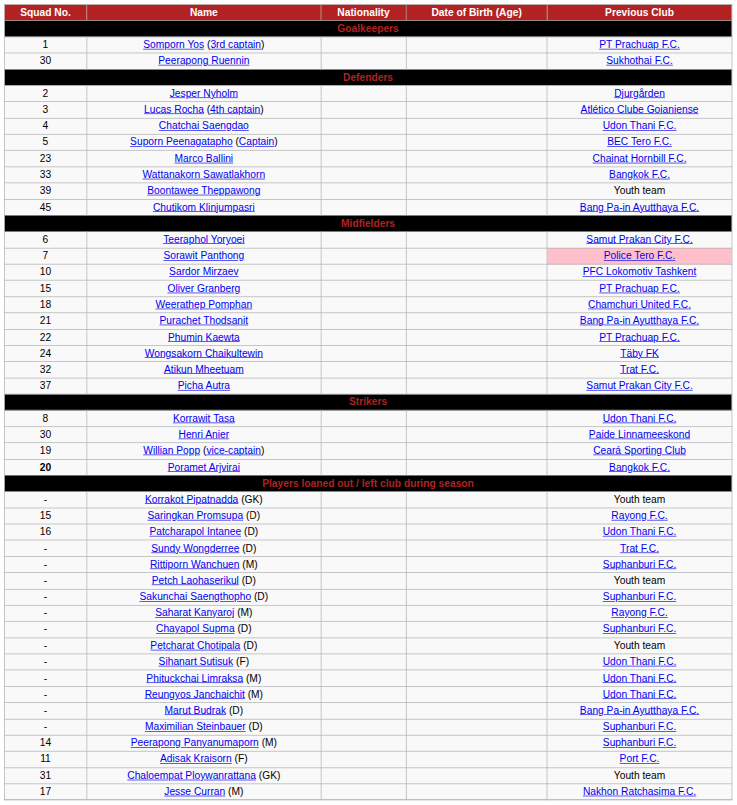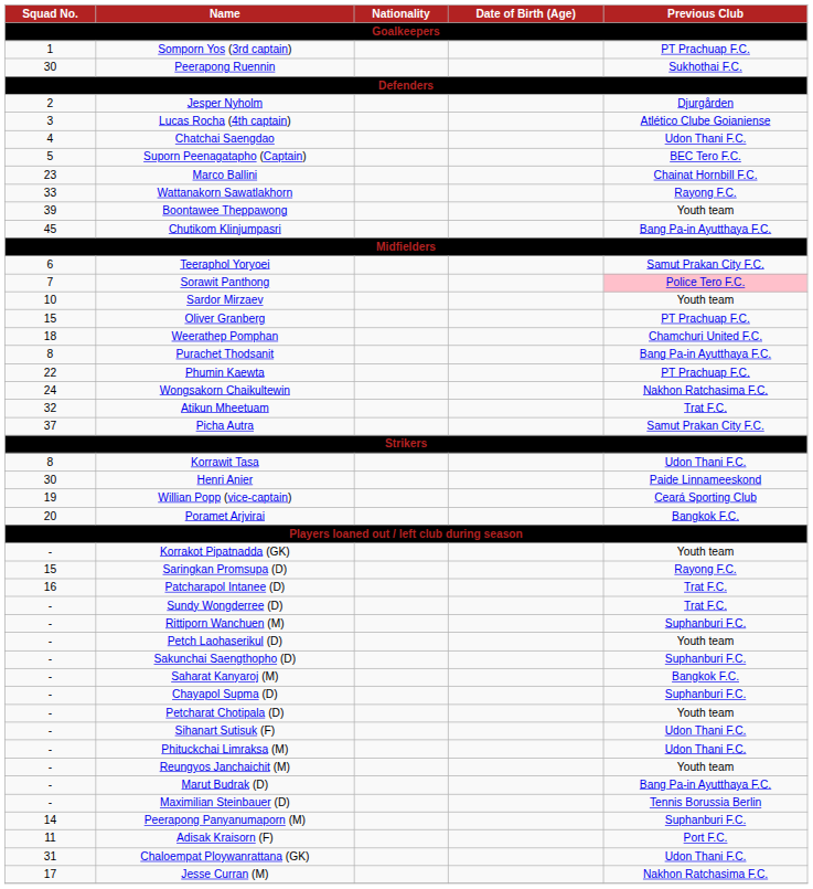Wattanakorn Sawatlakhorn | Previous Club: Bangkok F.C. -> Rayong F.C.
Sardor Mirzaev | Previous Club: PFC Lokomotiv Tashkent -> Youth team
Purachet Thodsanit | Squad No.: 21 -> 8
Wongsakorn Chaikultewin | Previous Club: Täby FK -> Nakhon Ratchasima F.C.
Poramet Arjvirai | Squad No.: bold -> normal
Patcharapol Intanee (D) | Previous Club: Udon Thani F.C. -> Trat F.C.
Saharat Kanyaroj (M) | Previous Club: Rayong F.C. -> Bangkok F.C.
Reungyos Janchaichit (M) | Previous Club: Udon Thani F.C. -> Youth team
Maximilian Steinbauer (D) | Previous Club: Suphanburi F.C. -> Tennis Borussia Berlin
Chaloempat Ploywanrattana (GK) | Previous Club: Youth team -> Udon Thani F.C.
